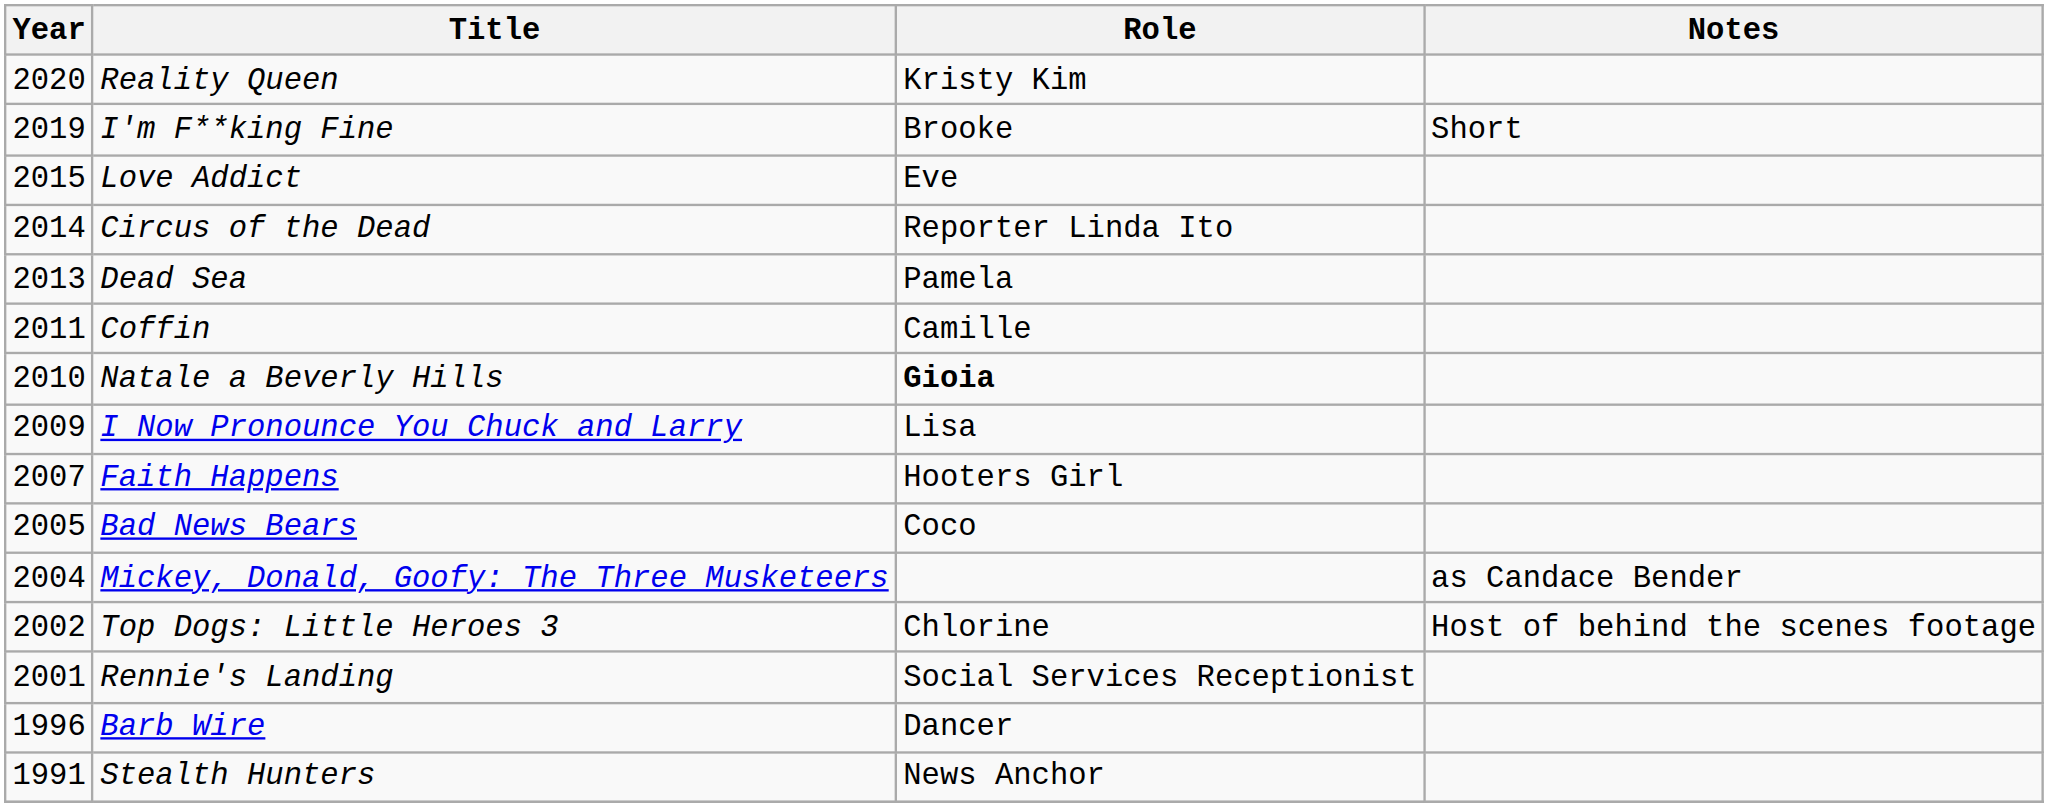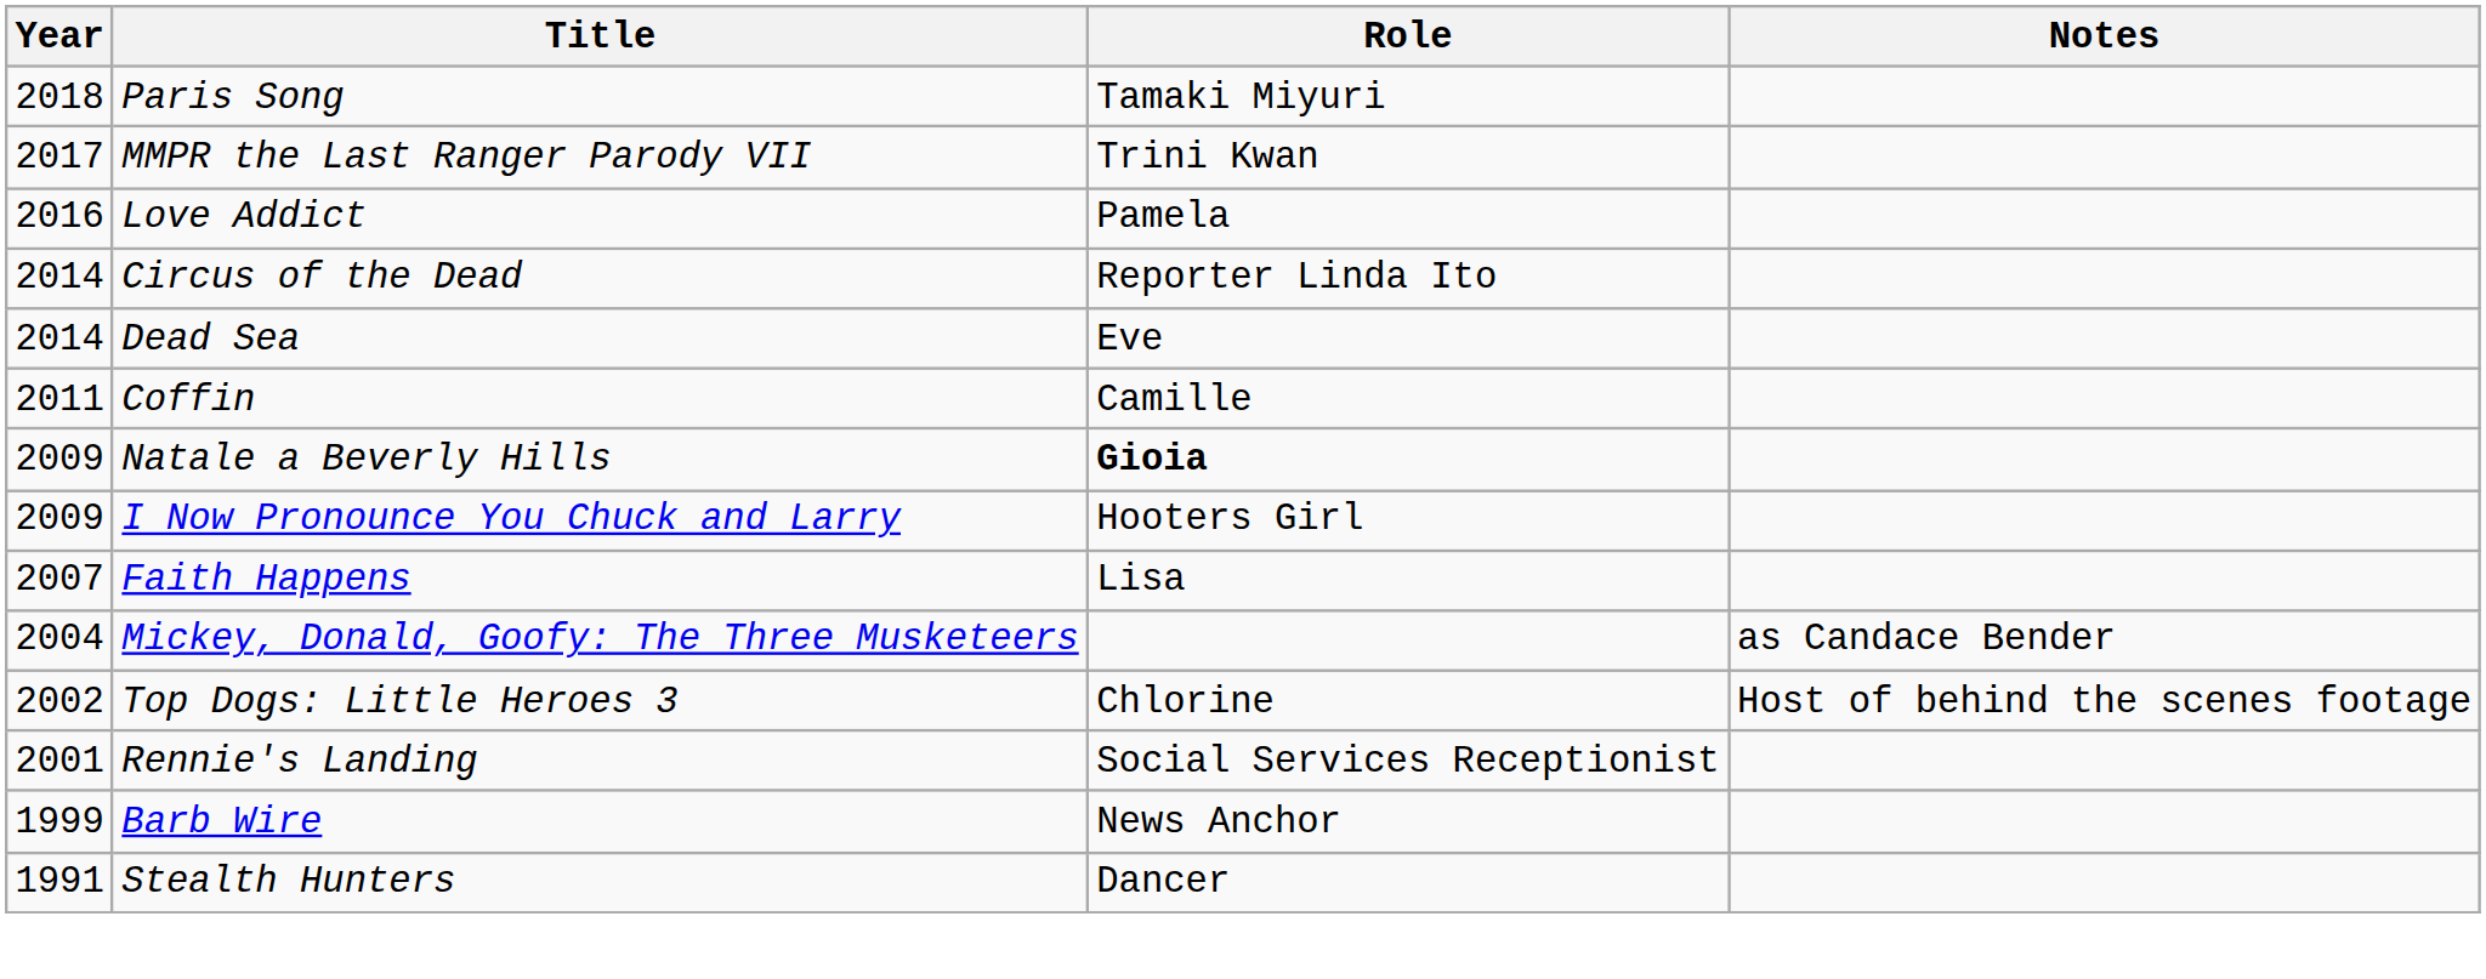- row: 2020 | Reality Queen | Kristy Kim
- row: 2019 | I'm F**king Fine | Brooke | Short
+ row: 2018 | Paris Song | Tamaki Miyuri
+ row: 2017 | MMPR the Last Ranger Parody VII | Trini Kwan
Love Addict | Year: 2015 -> 2016
Love Addict | Role: Eve -> Pamela
Dead Sea | Year: 2013 -> 2014
Dead Sea | Role: Pamela -> Eve
Natale a Beverly Hills | Year: 2010 -> 2009
I Now Pronounce You Chuck and Larry | Role: Lisa -> Hooters Girl
Faith Happens | Role: Hooters Girl -> Lisa
- row: 2005 | Bad News Bears | Coco
Barb Wire | Year: 1996 -> 1999
Barb Wire | Role: Dancer -> News Anchor
Stealth Hunters | Role: News Anchor -> Dancer
